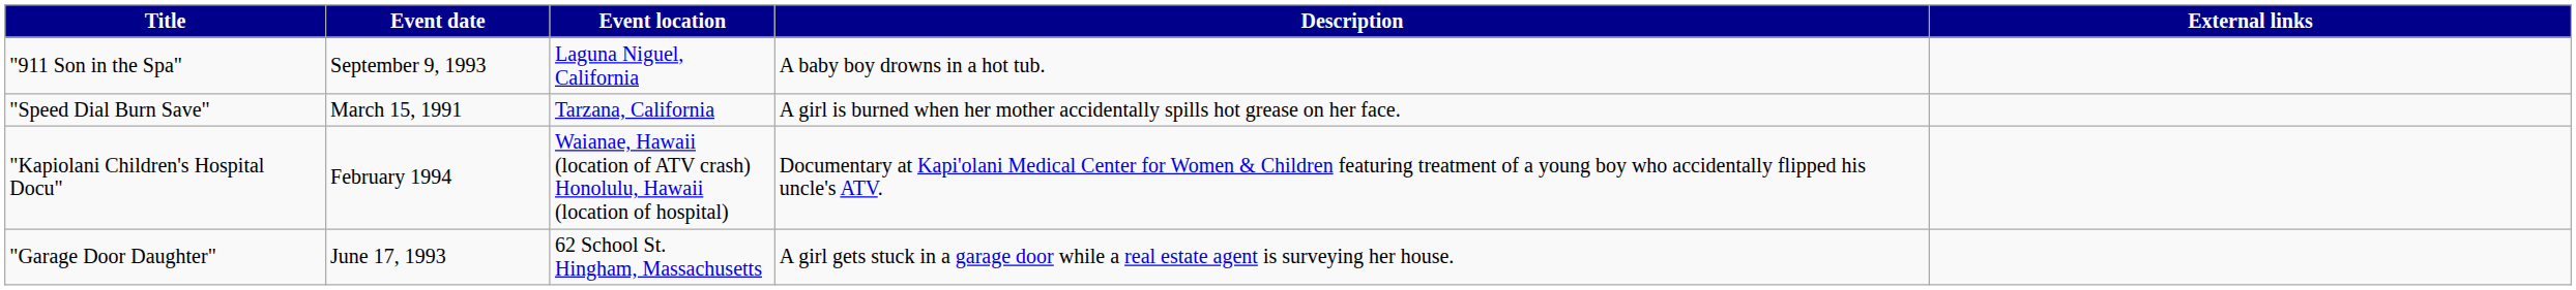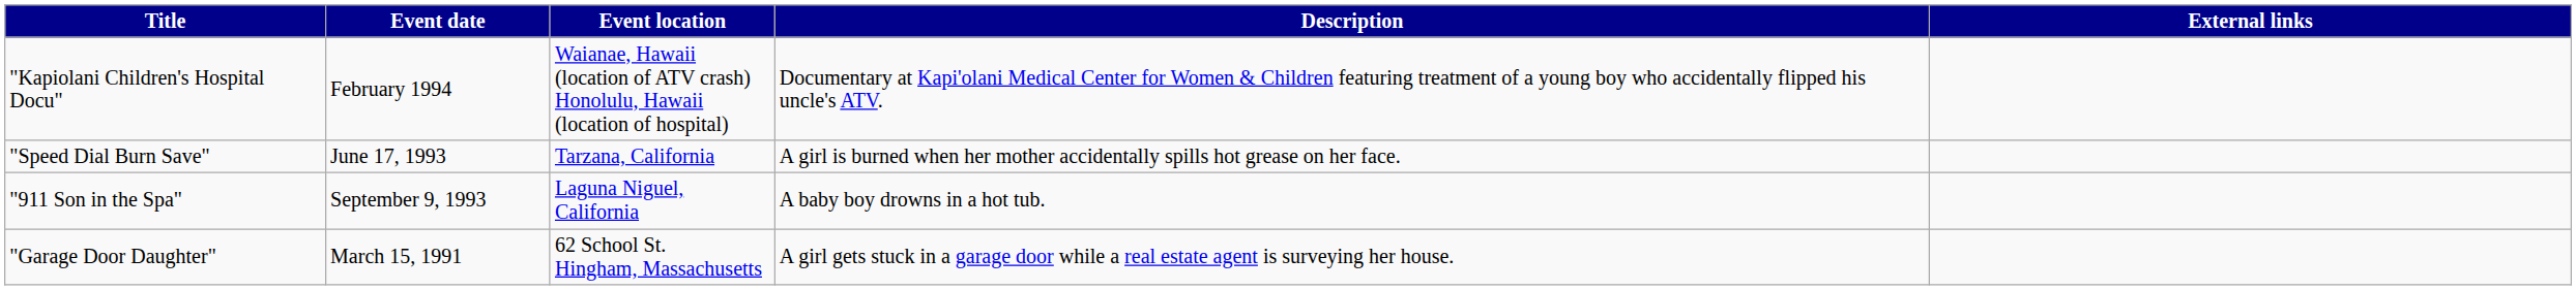rows swapped: "911 Son in the Spa" <-> "Kapiolani Children's Hospital Docu"
"Speed Dial Burn Save" | Event date: March 15, 1991 -> June 17, 1993
"Garage Door Daughter" | Event date: June 17, 1993 -> March 15, 1991
